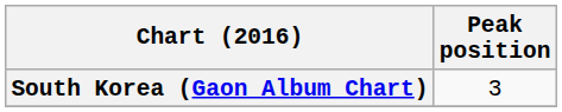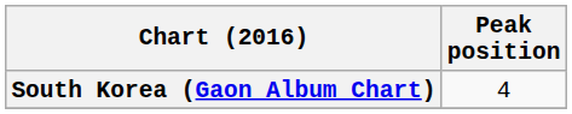South Korea (Gaon Album Chart) | Peak position: 3 -> 4
